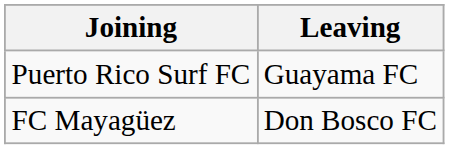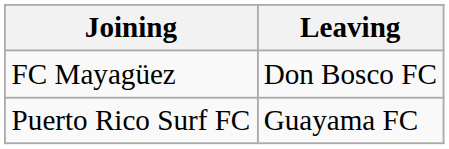rows swapped: FC Mayagüez <-> Puerto Rico Surf FC
